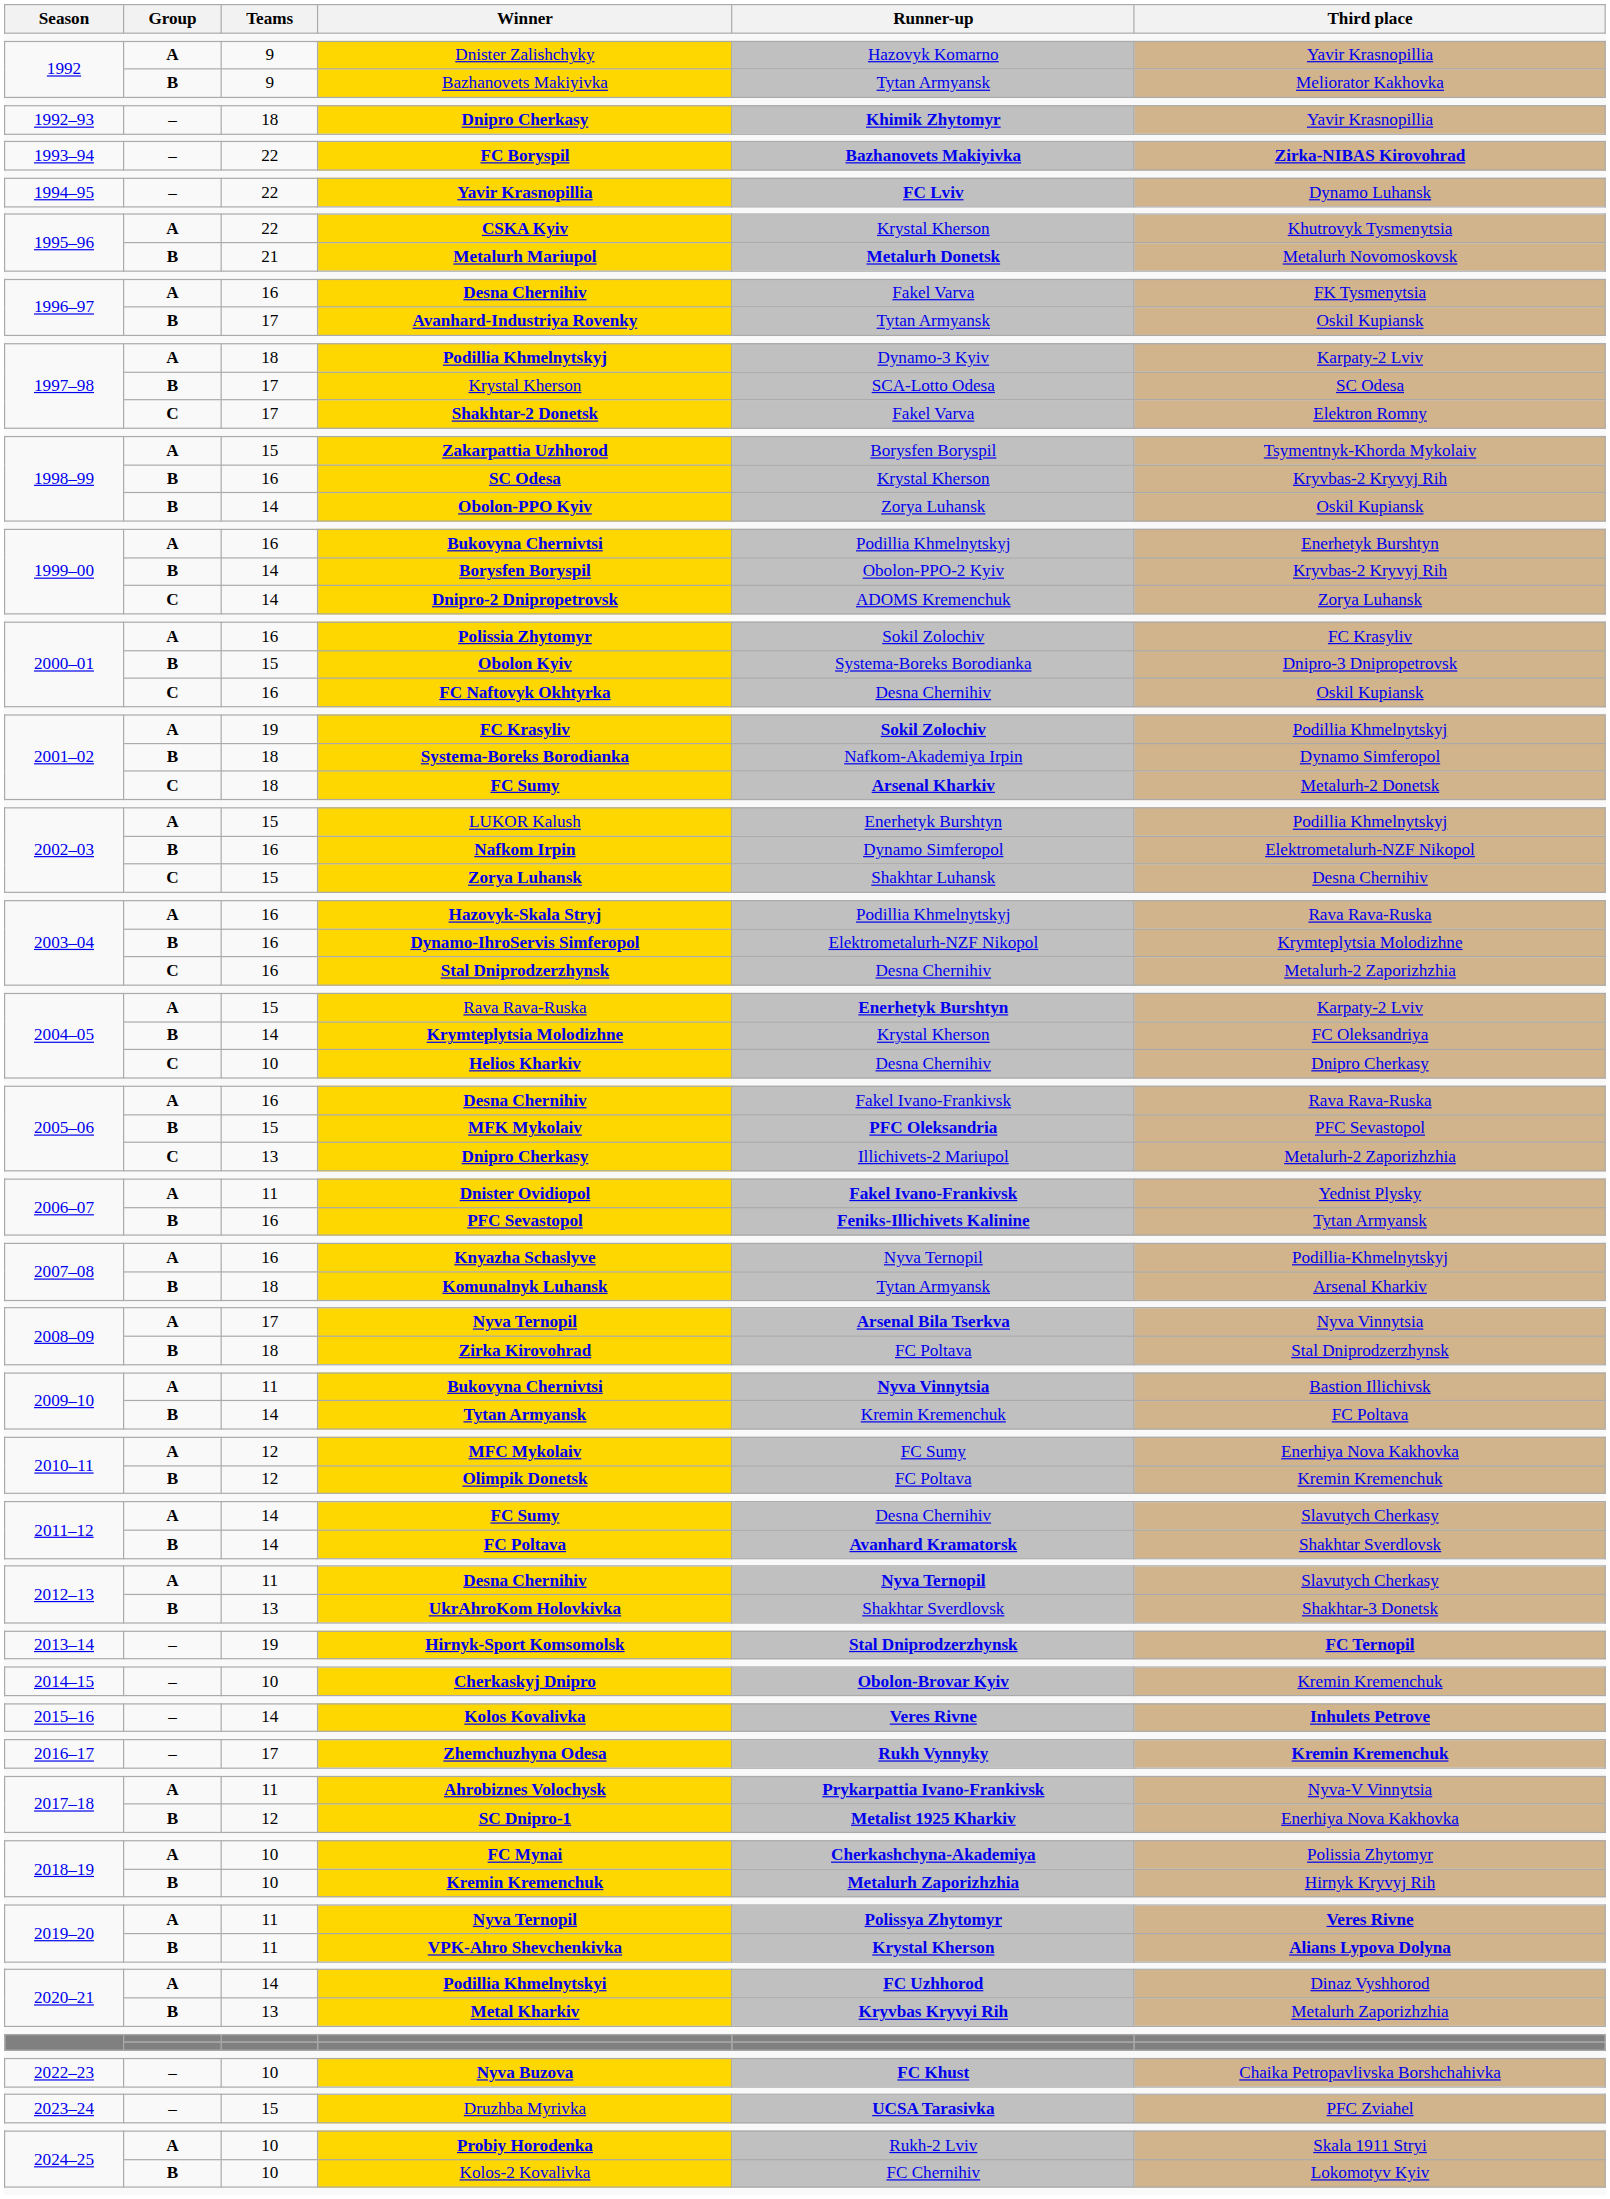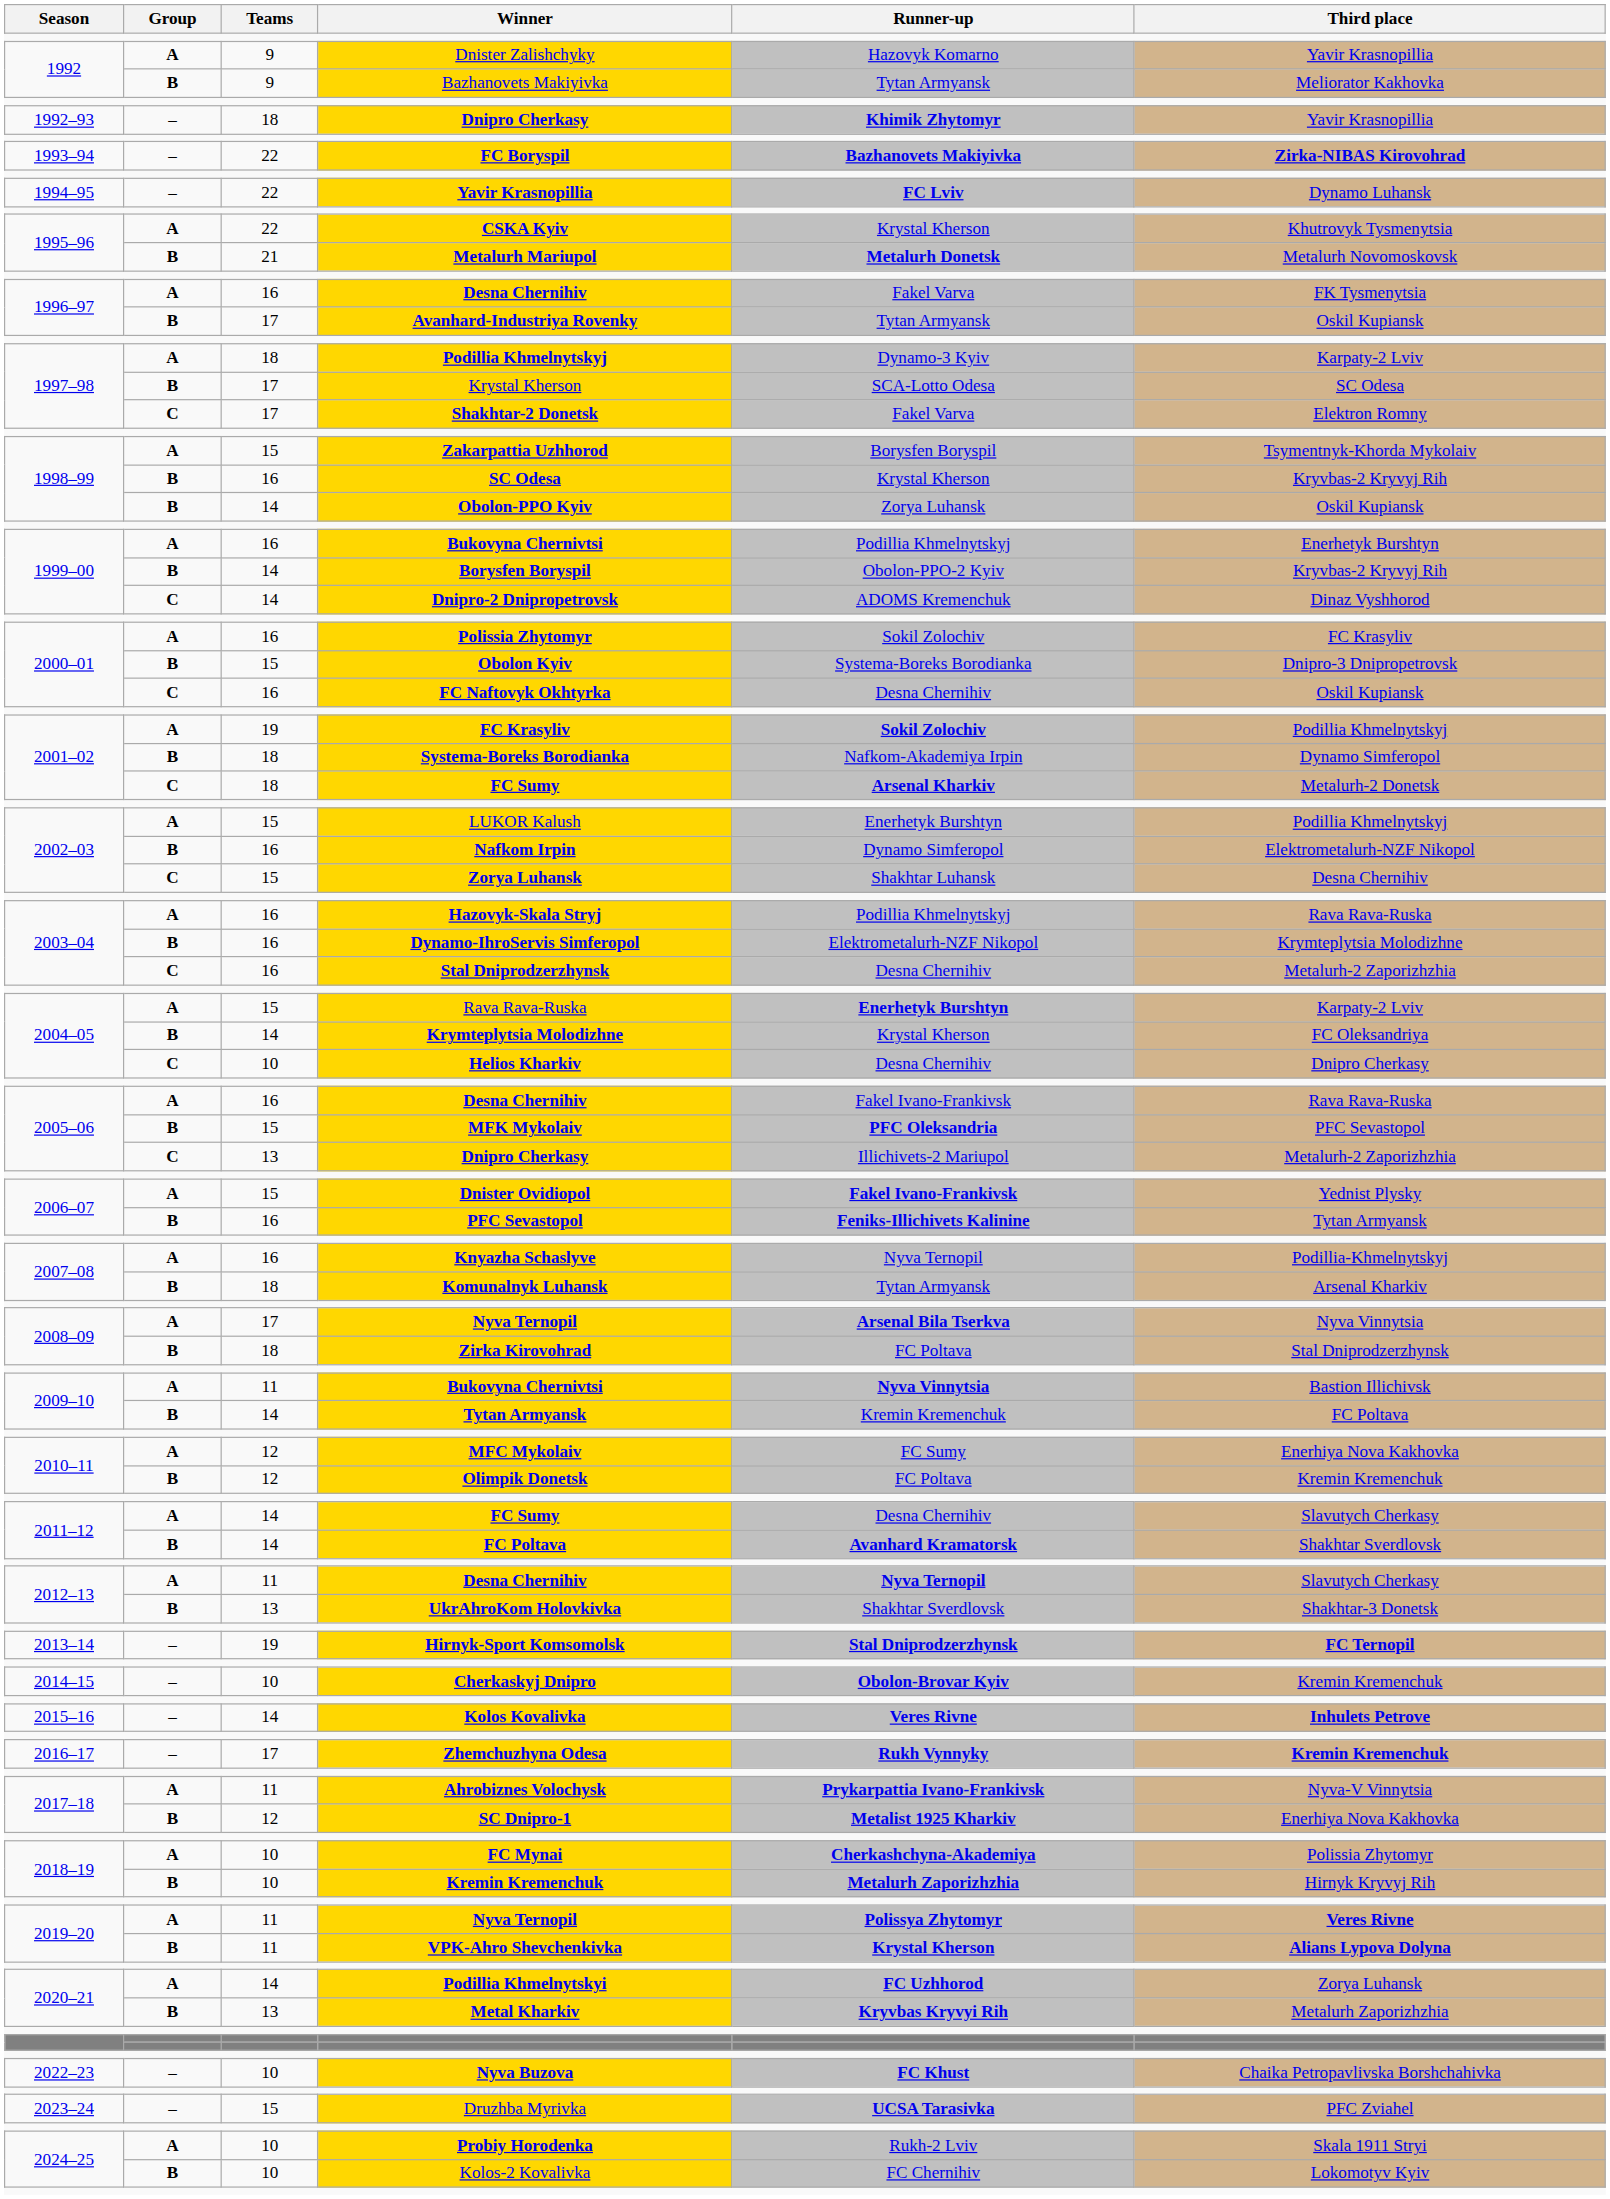Dnipro-2 Dnipropetrovsk | Third place: Zorya Luhansk -> Dinaz Vyshhorod
Dnister Ovidiopol | Teams: 11 -> 15
Podillia Khmelnytskyi | Third place: Dinaz Vyshhorod -> Zorya Luhansk
